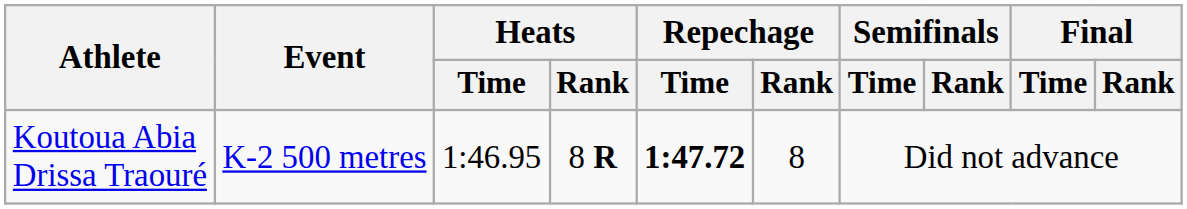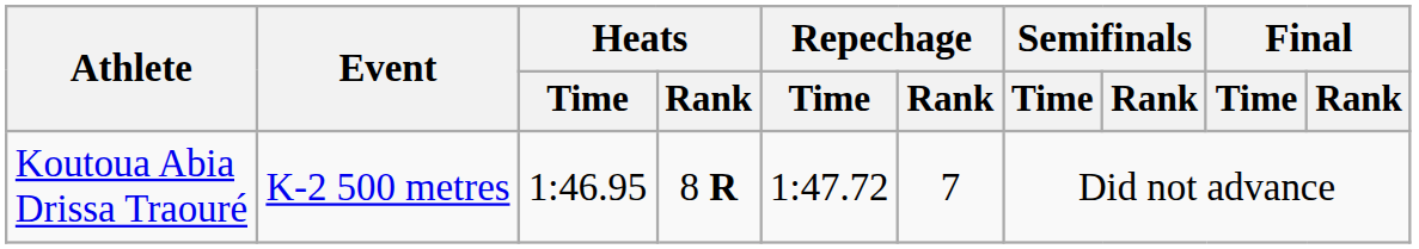Koutoua Abia Drissa Traouré | Repechage / Time: bold -> normal
Koutoua Abia Drissa Traouré | Repechage / Rank: 8 -> 7
